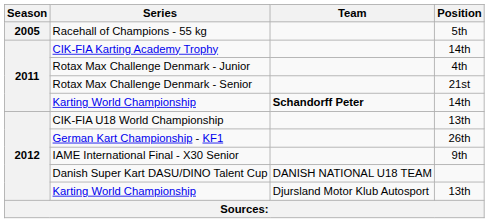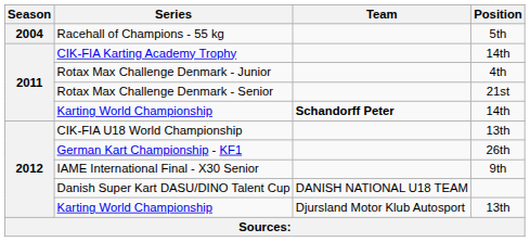Racehall of Champions - 55 kg | Season: 2005 -> 2004
